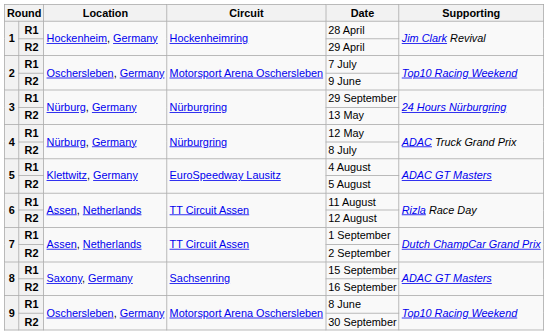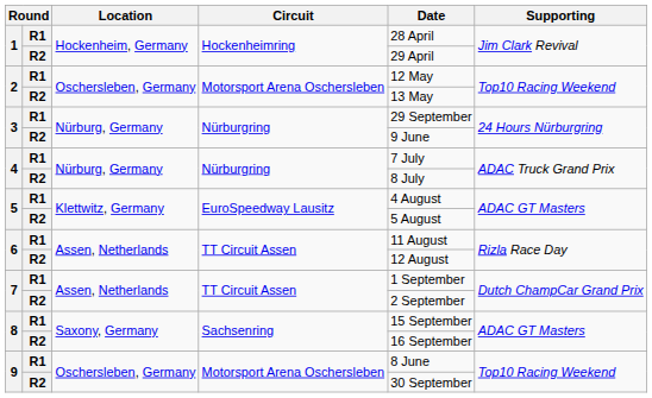2 / R1 | Date: 7 July -> 12 May
2 / R2 | Date: 9 June -> 13 May
3 / R2 | Date: 13 May -> 9 June
4 / R1 | Date: 12 May -> 7 July
